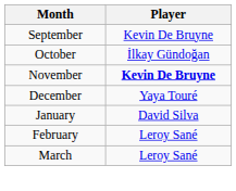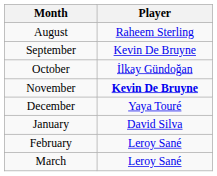+ row: August | Raheem Sterling
